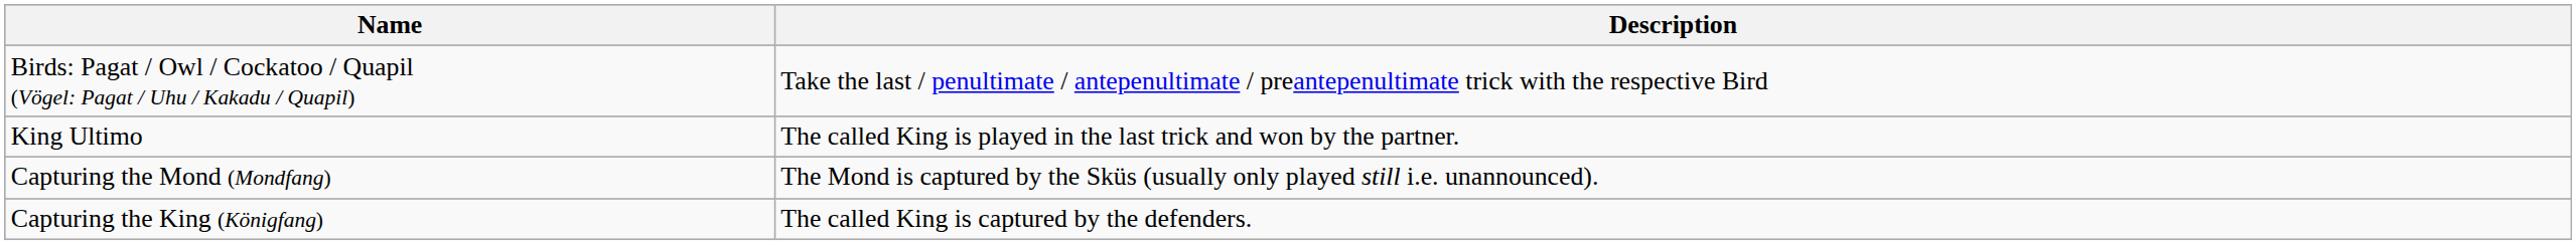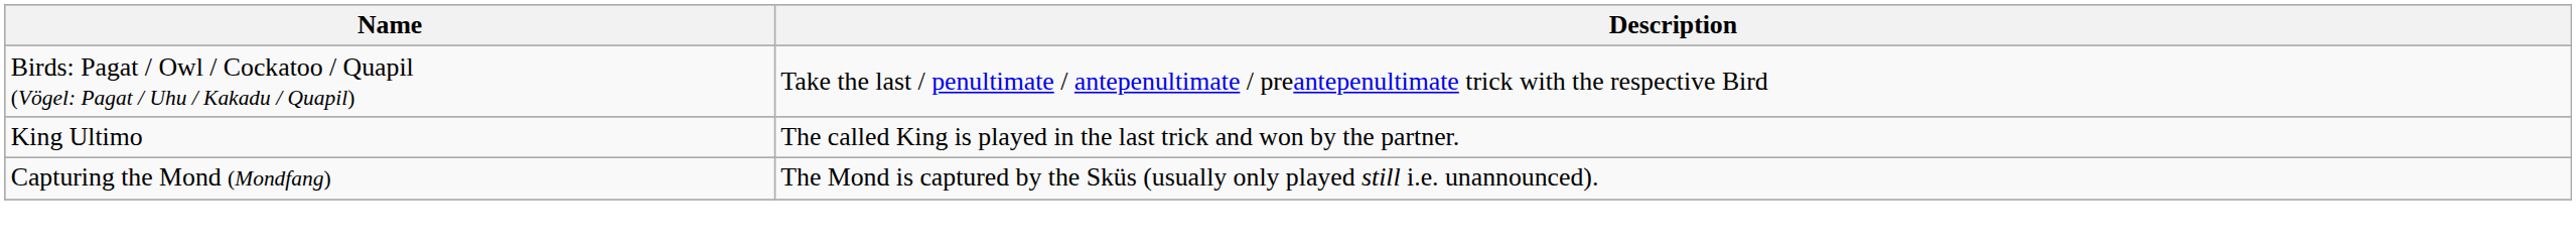- row: Capturing the King (Königfang) | The called King is captured by the defenders.
